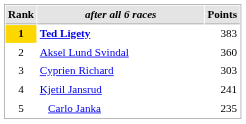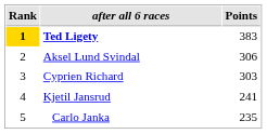Aksel Lund Svindal | Points: 360 -> 306
